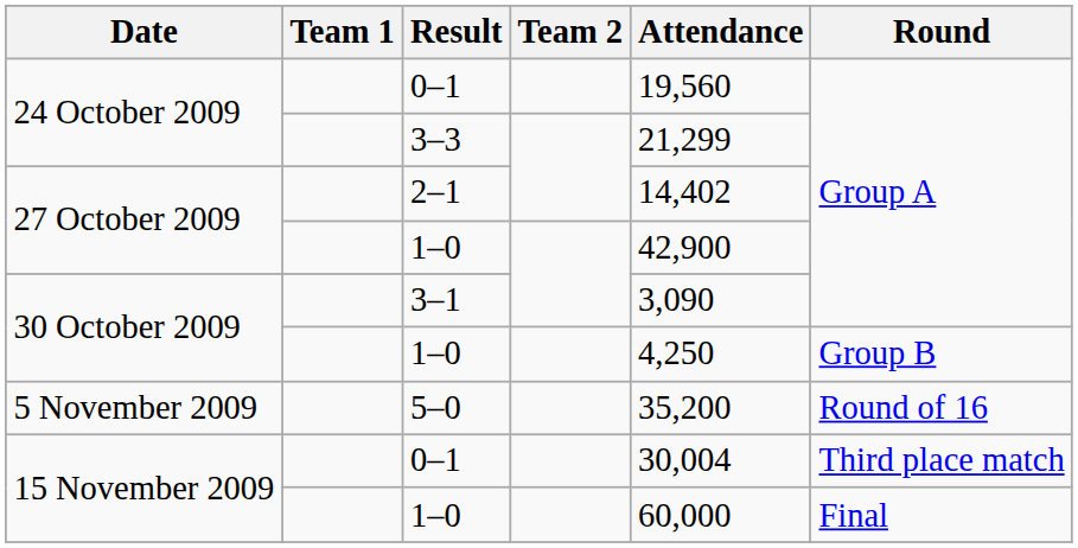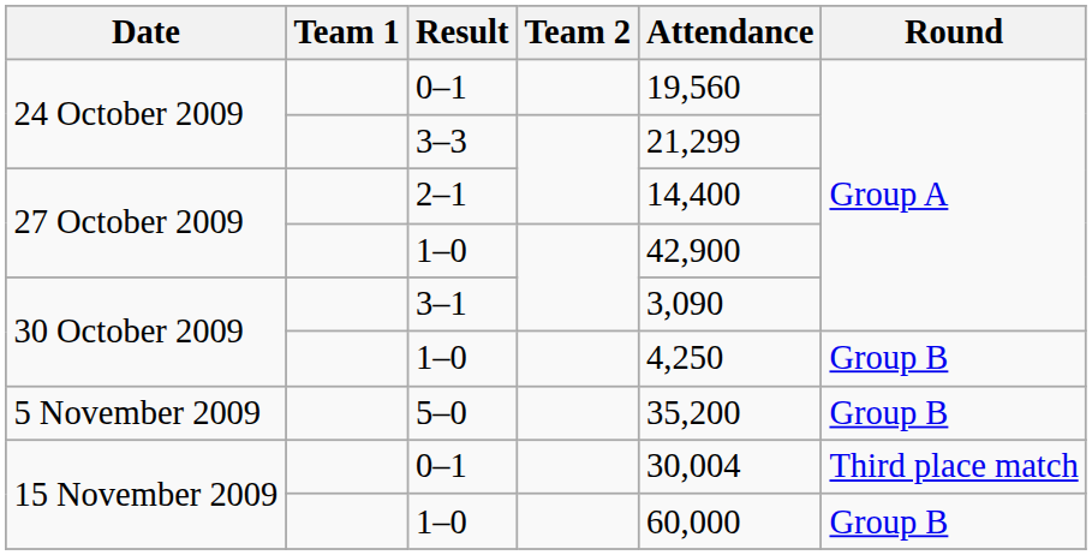2–1 | Attendance: 14,402 -> 14,400
5–0 | Round: Round of 16 -> Group B
15 November 2009 / 1–0 | Round: Final -> Group B
